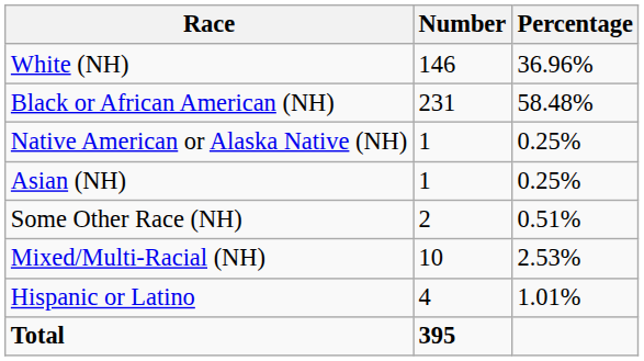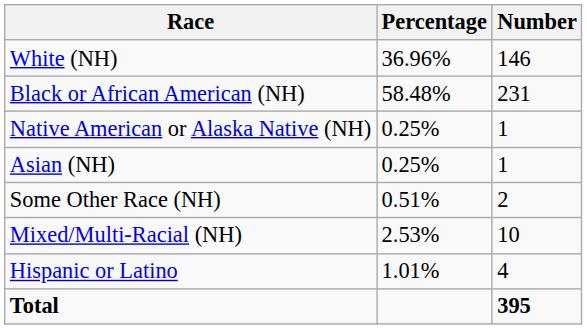columns swapped: Number <-> Percentage
